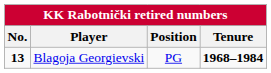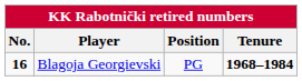Blagoja Georgievski | No.: 13 -> 16
